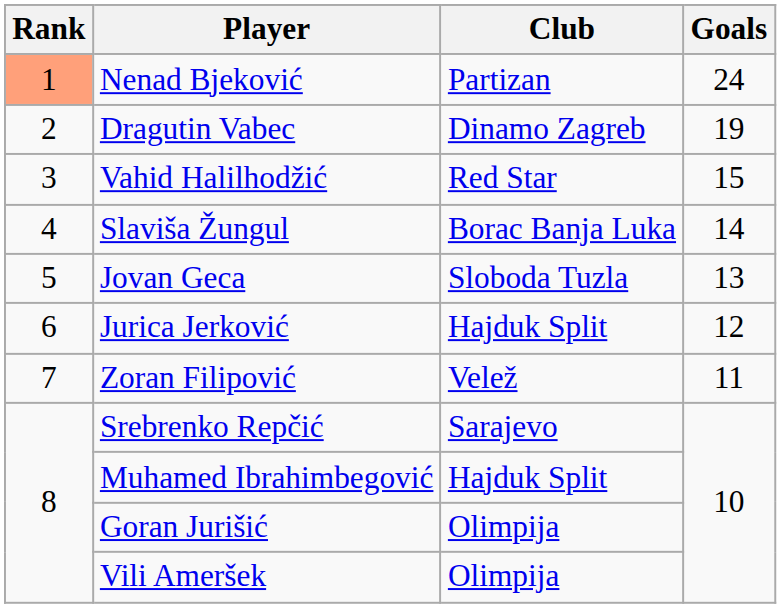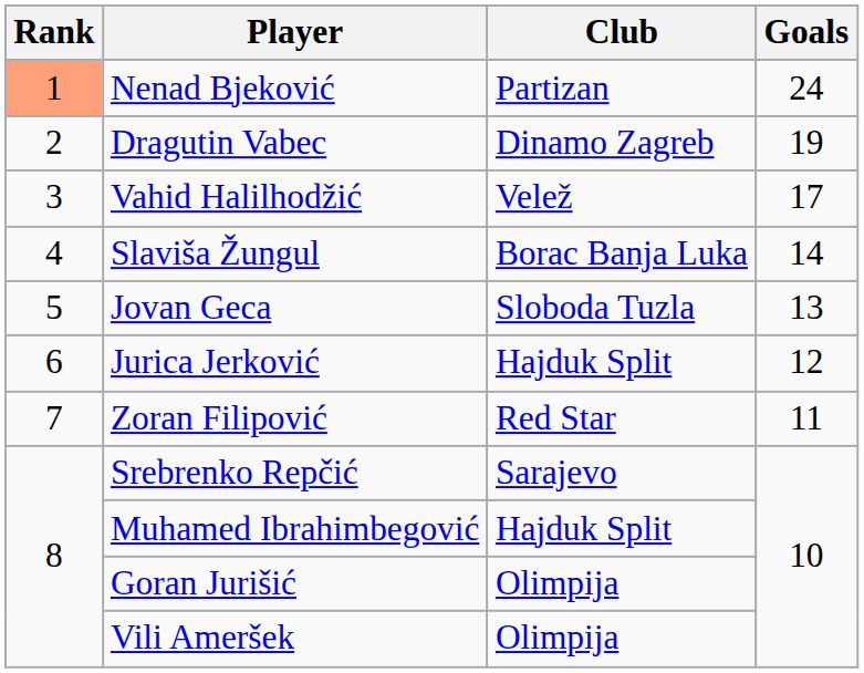Vahid Halilhodžić | Club: Red Star -> Velež
Vahid Halilhodžić | Goals: 15 -> 17
Zoran Filipović | Club: Velež -> Red Star
